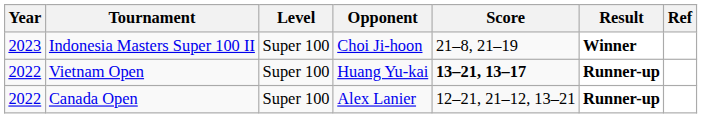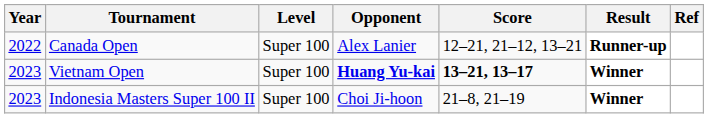rows swapped: Canada Open <-> Indonesia Masters Super 100 II
Vietnam Open | Year: 2022 -> 2023
Vietnam Open | Opponent: normal -> bold
Vietnam Open | Result: Runner-up -> Winner
